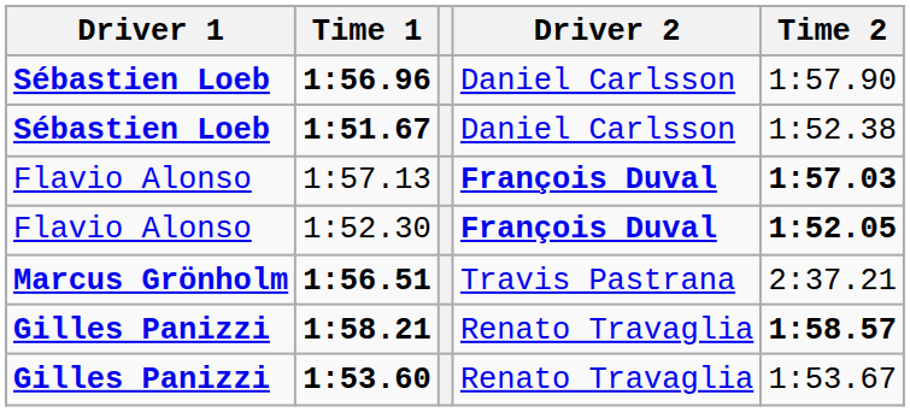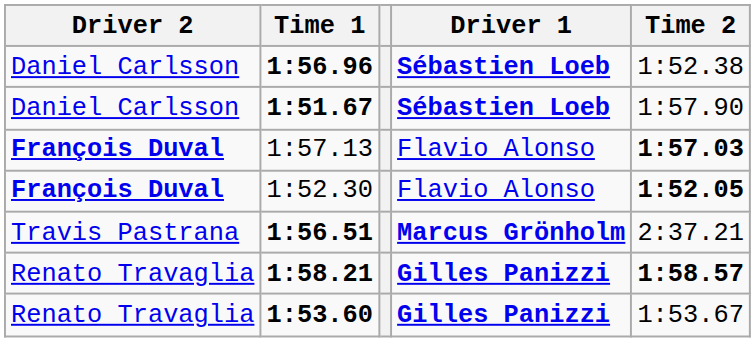columns swapped: Driver 1 <-> Driver 2
1:56.96 | Time 2: 1:57.90 -> 1:52.38
1:51.67 | Time 2: 1:52.38 -> 1:57.90
